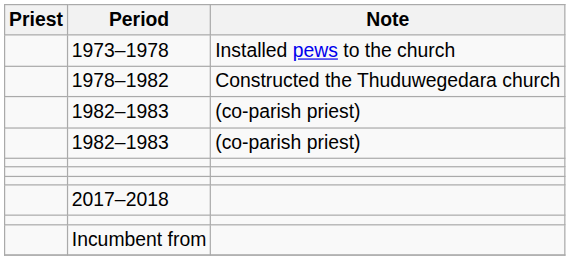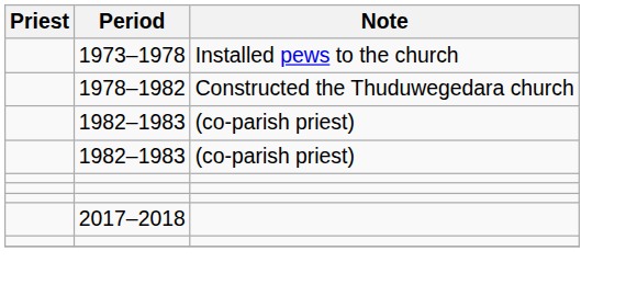- row: Incumbent from
